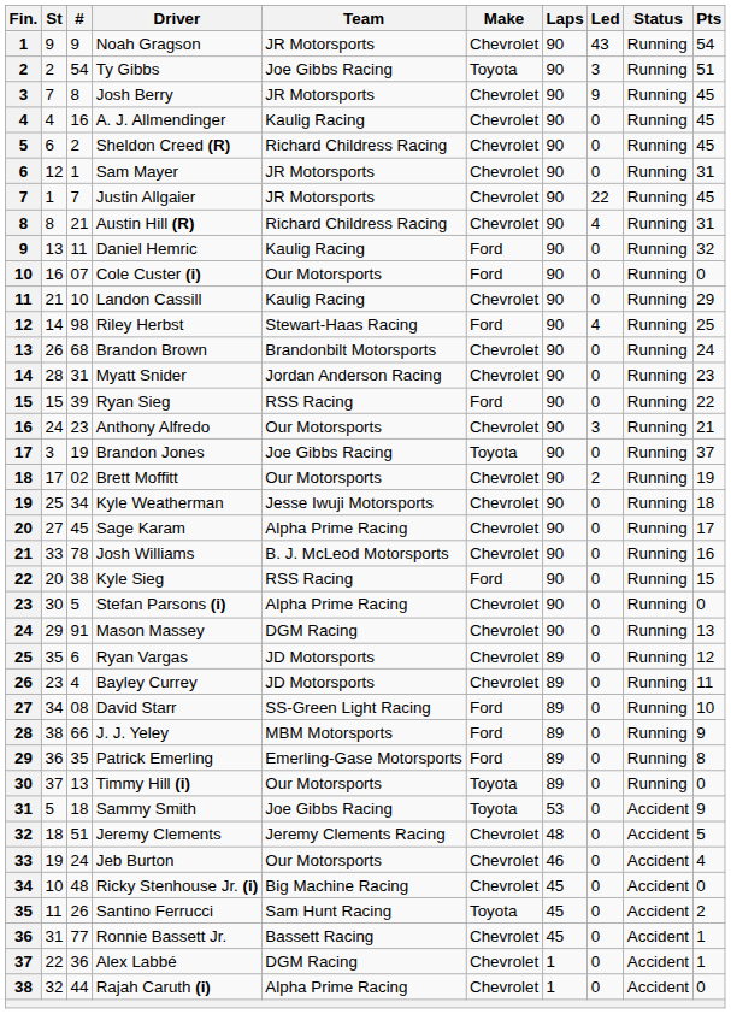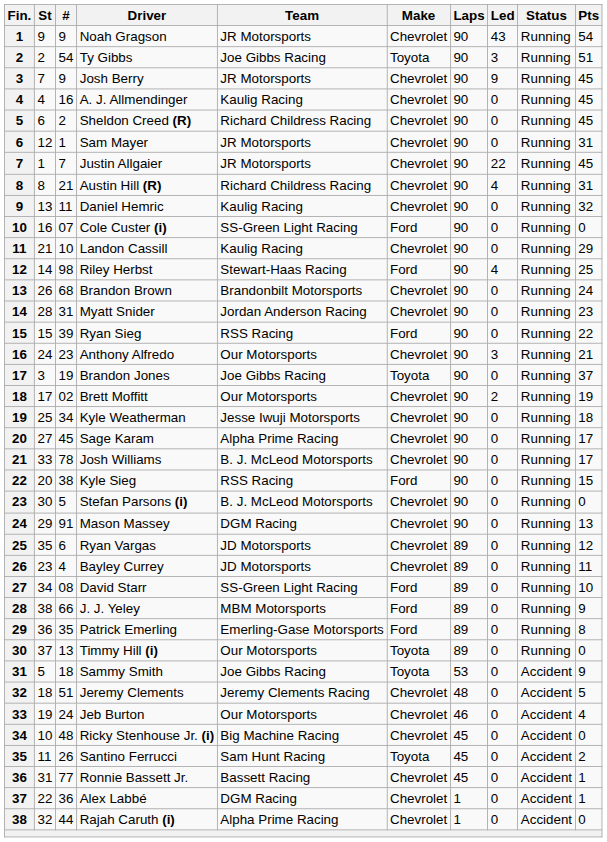Josh Berry | #: 8 -> 9
Daniel Hemric | Make: Ford -> Chevrolet
Cole Custer (i) | Team: Our Motorsports -> SS-Green Light Racing
Josh Williams | Pts: 16 -> 17
Stefan Parsons (i) | Team: Alpha Prime Racing -> B. J. McLeod Motorsports
